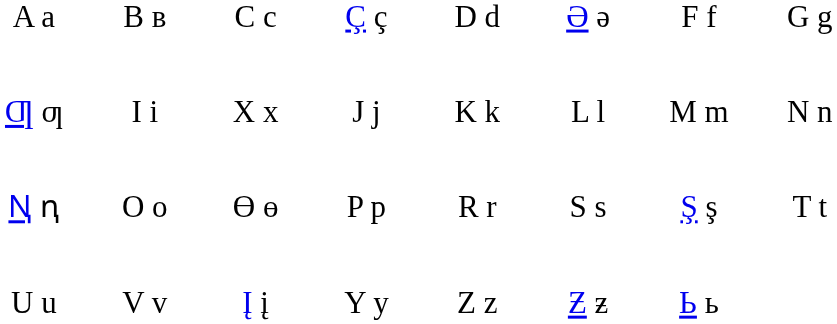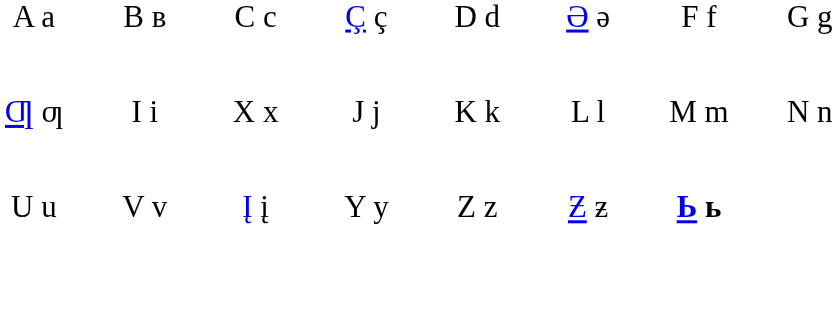- row: Ꞑ ꞑ | O o | Ө ө | P p | R r | S s | Ş ş | T t
U u | column 7: normal -> bold
